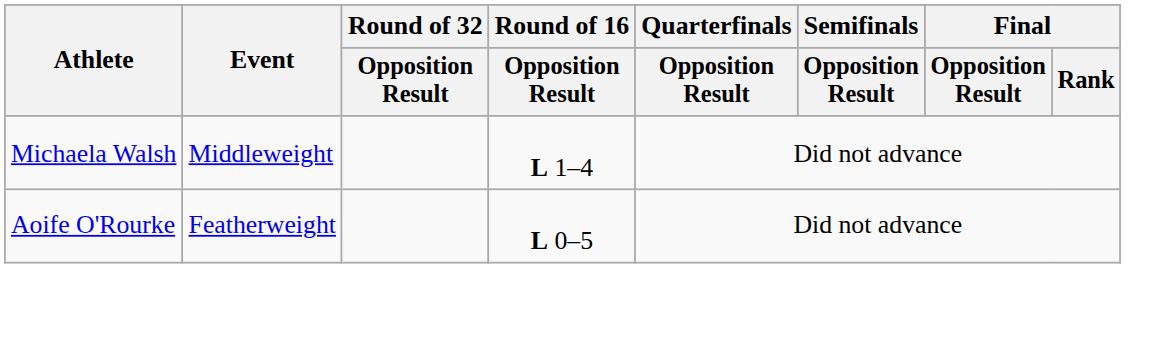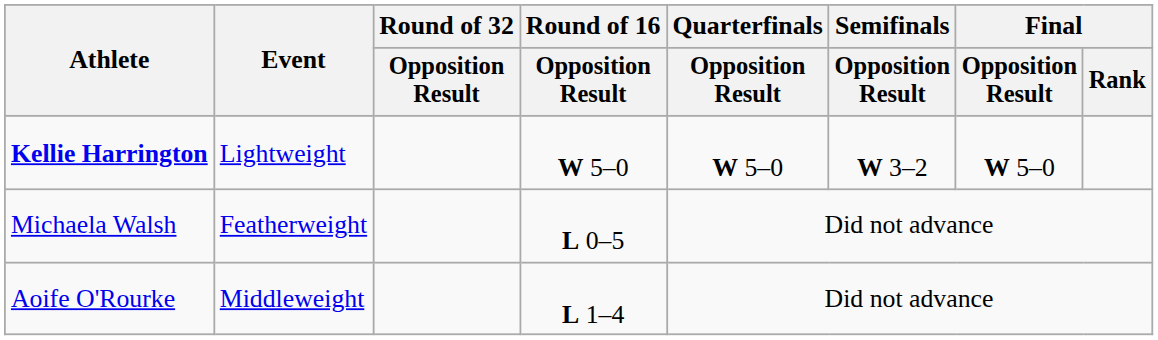+ row: Kellie Harrington | Lightweight | W 5–0 | W 5–0 | W 3–2 | W 5–0
Michaela Walsh | Event: Middleweight -> Featherweight
Michaela Walsh | Round of 16 / Opposition Result: L 1–4 -> L 0–5
Aoife O'Rourke | Event: Featherweight -> Middleweight
Aoife O'Rourke | Round of 16 / Opposition Result: L 0–5 -> L 1–4
